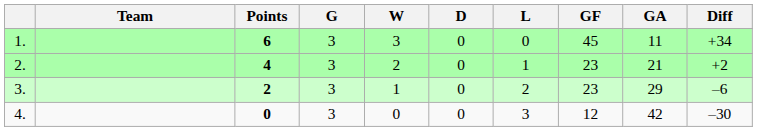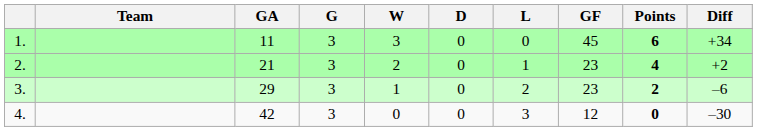columns swapped: Points <-> GA
